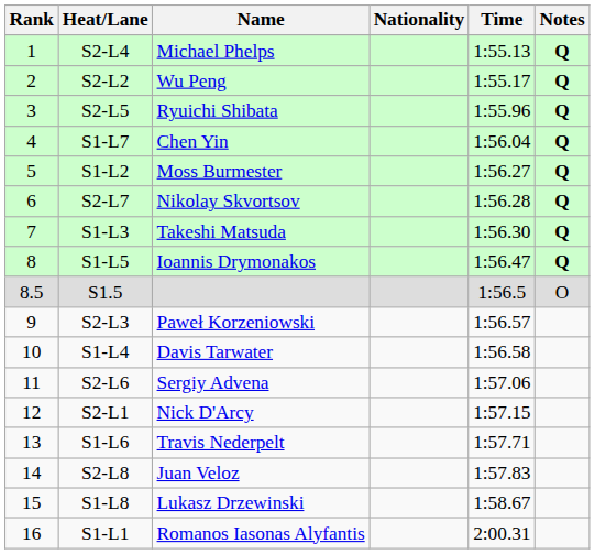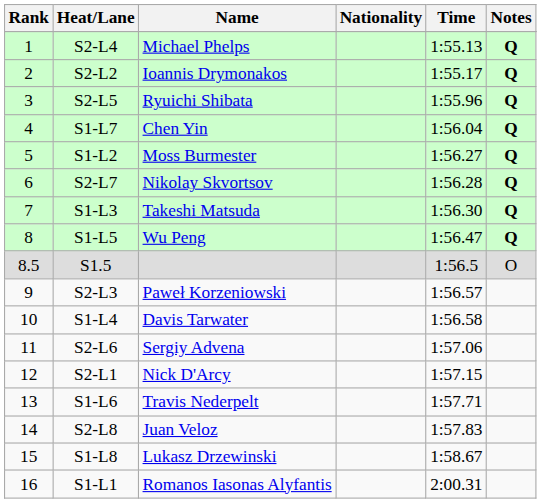S2-L2 | Name: Wu Peng -> Ioannis Drymonakos
S1-L5 | Name: Ioannis Drymonakos -> Wu Peng
